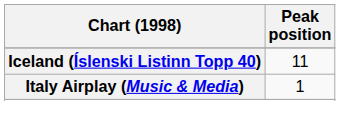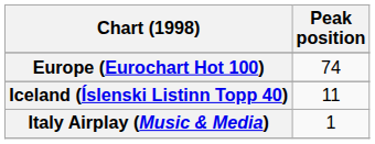+ row: Europe (Eurochart Hot 100) | 74
